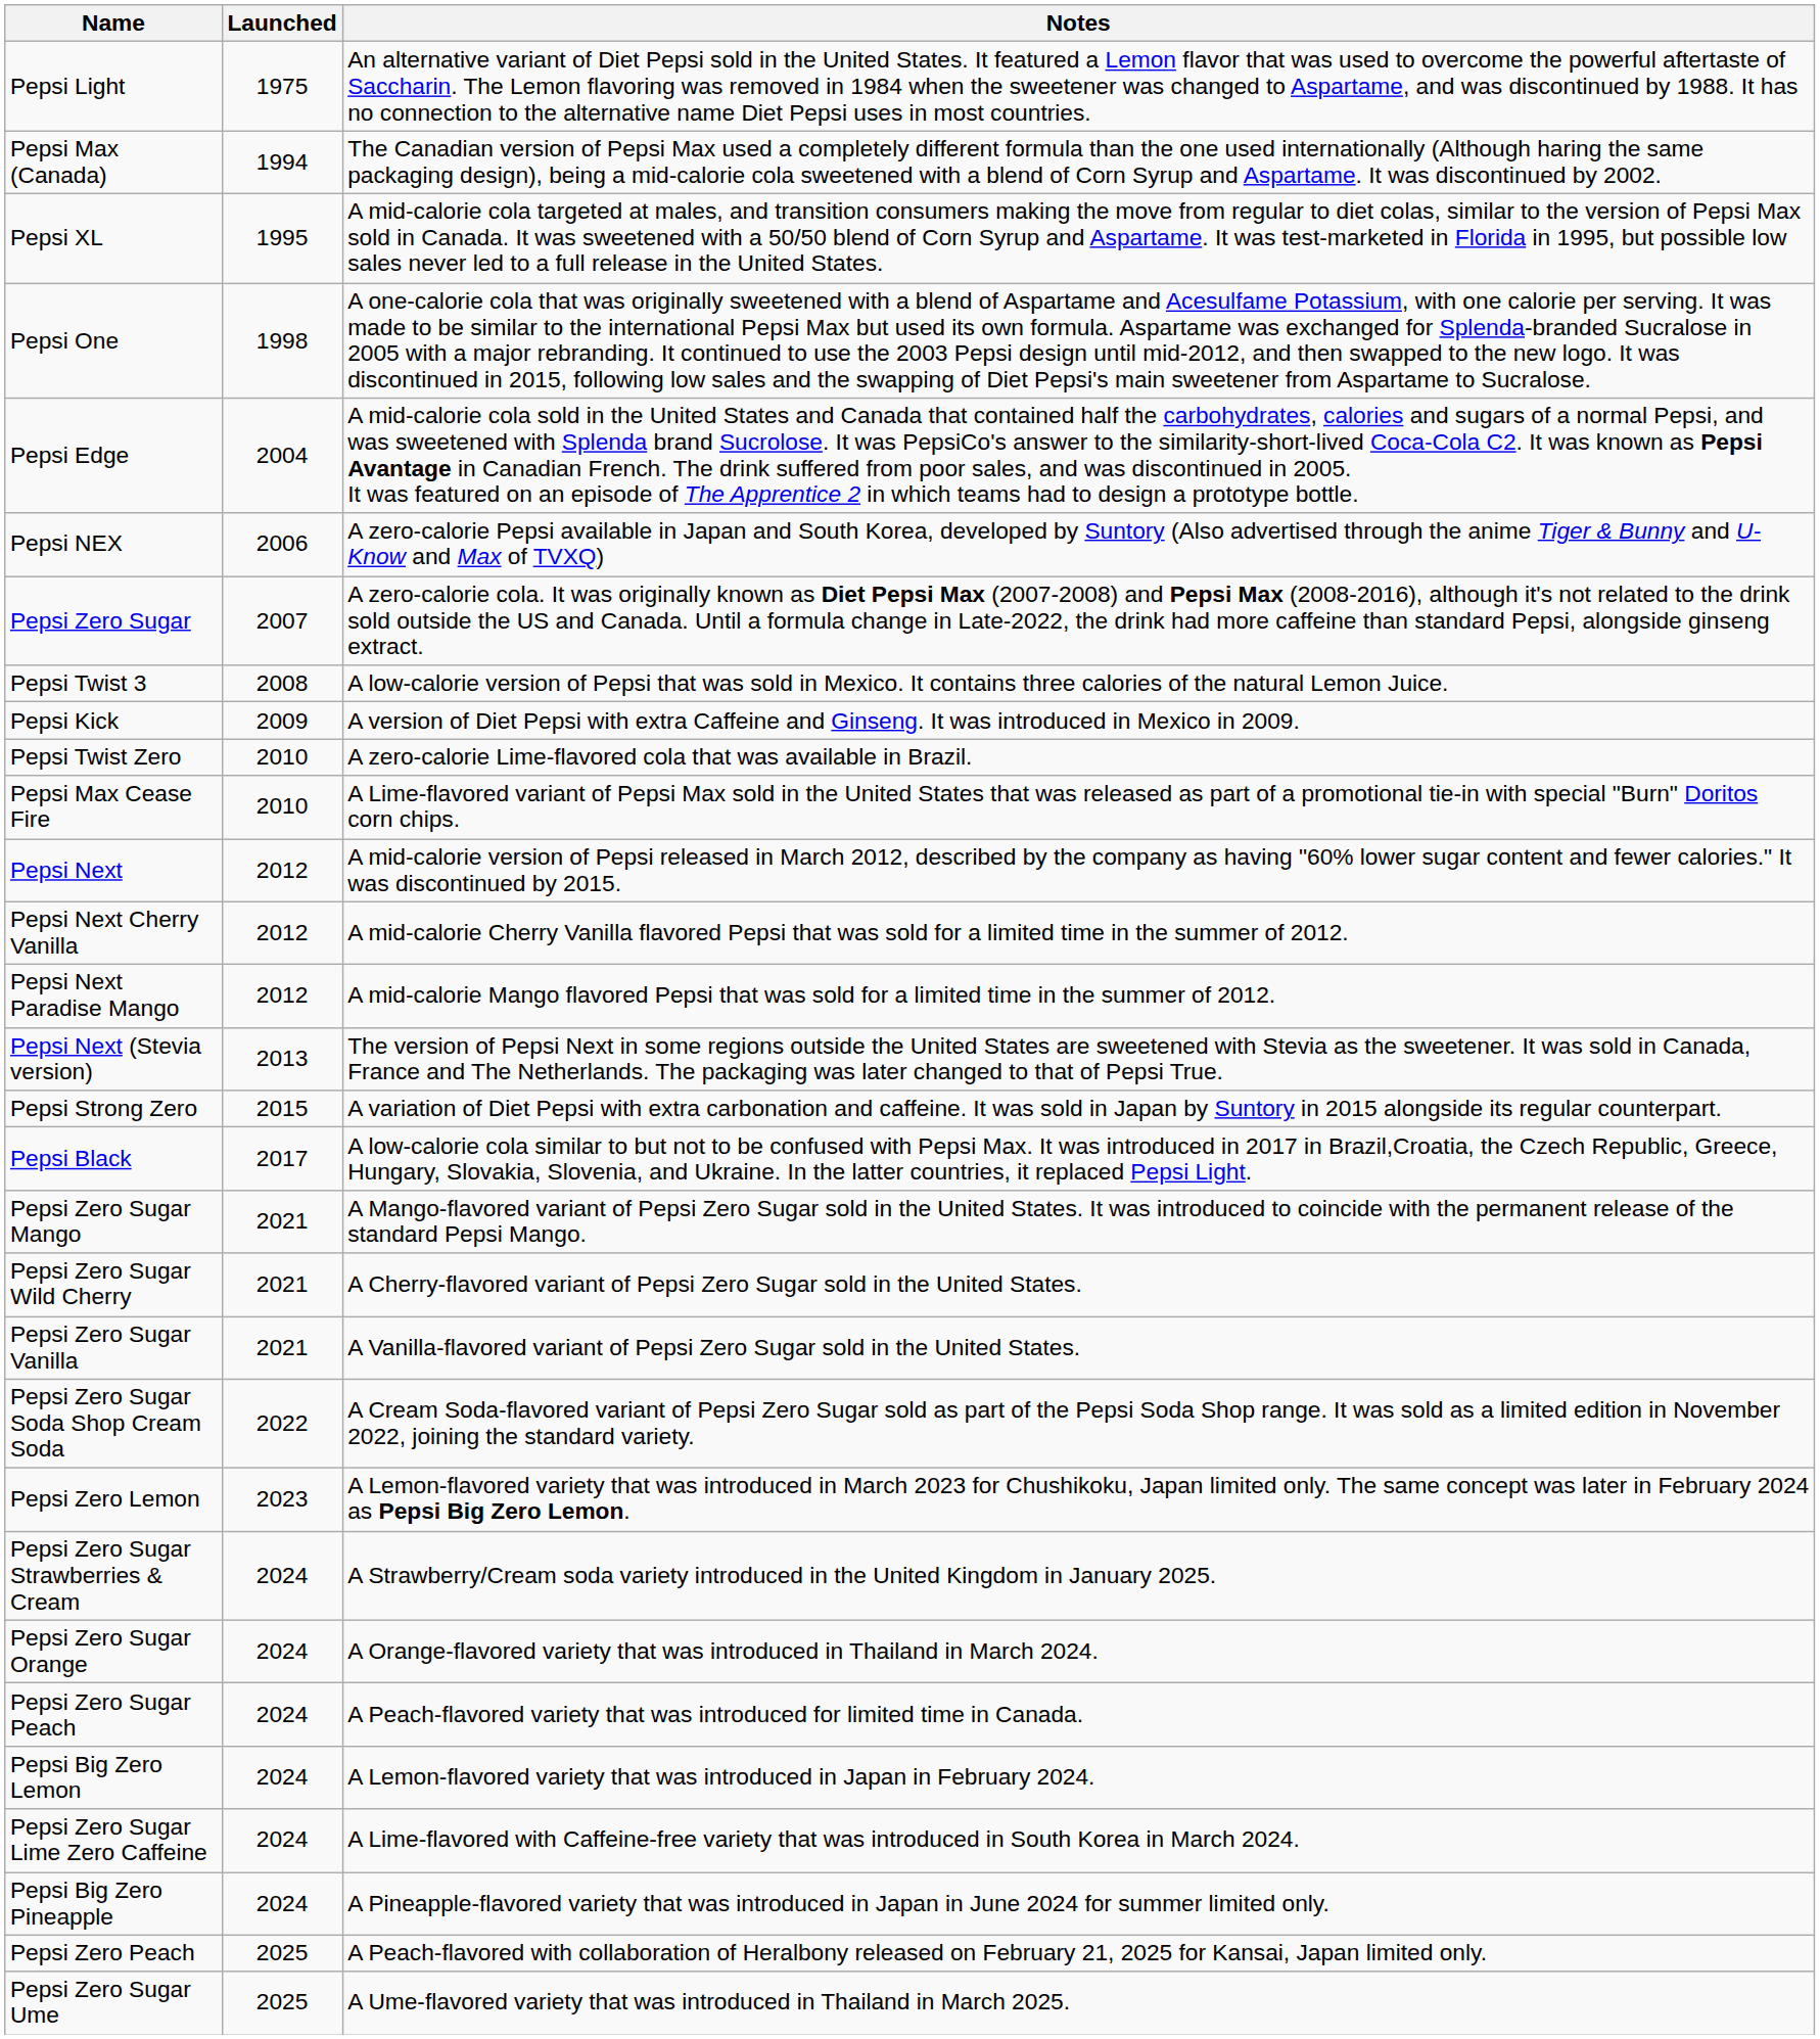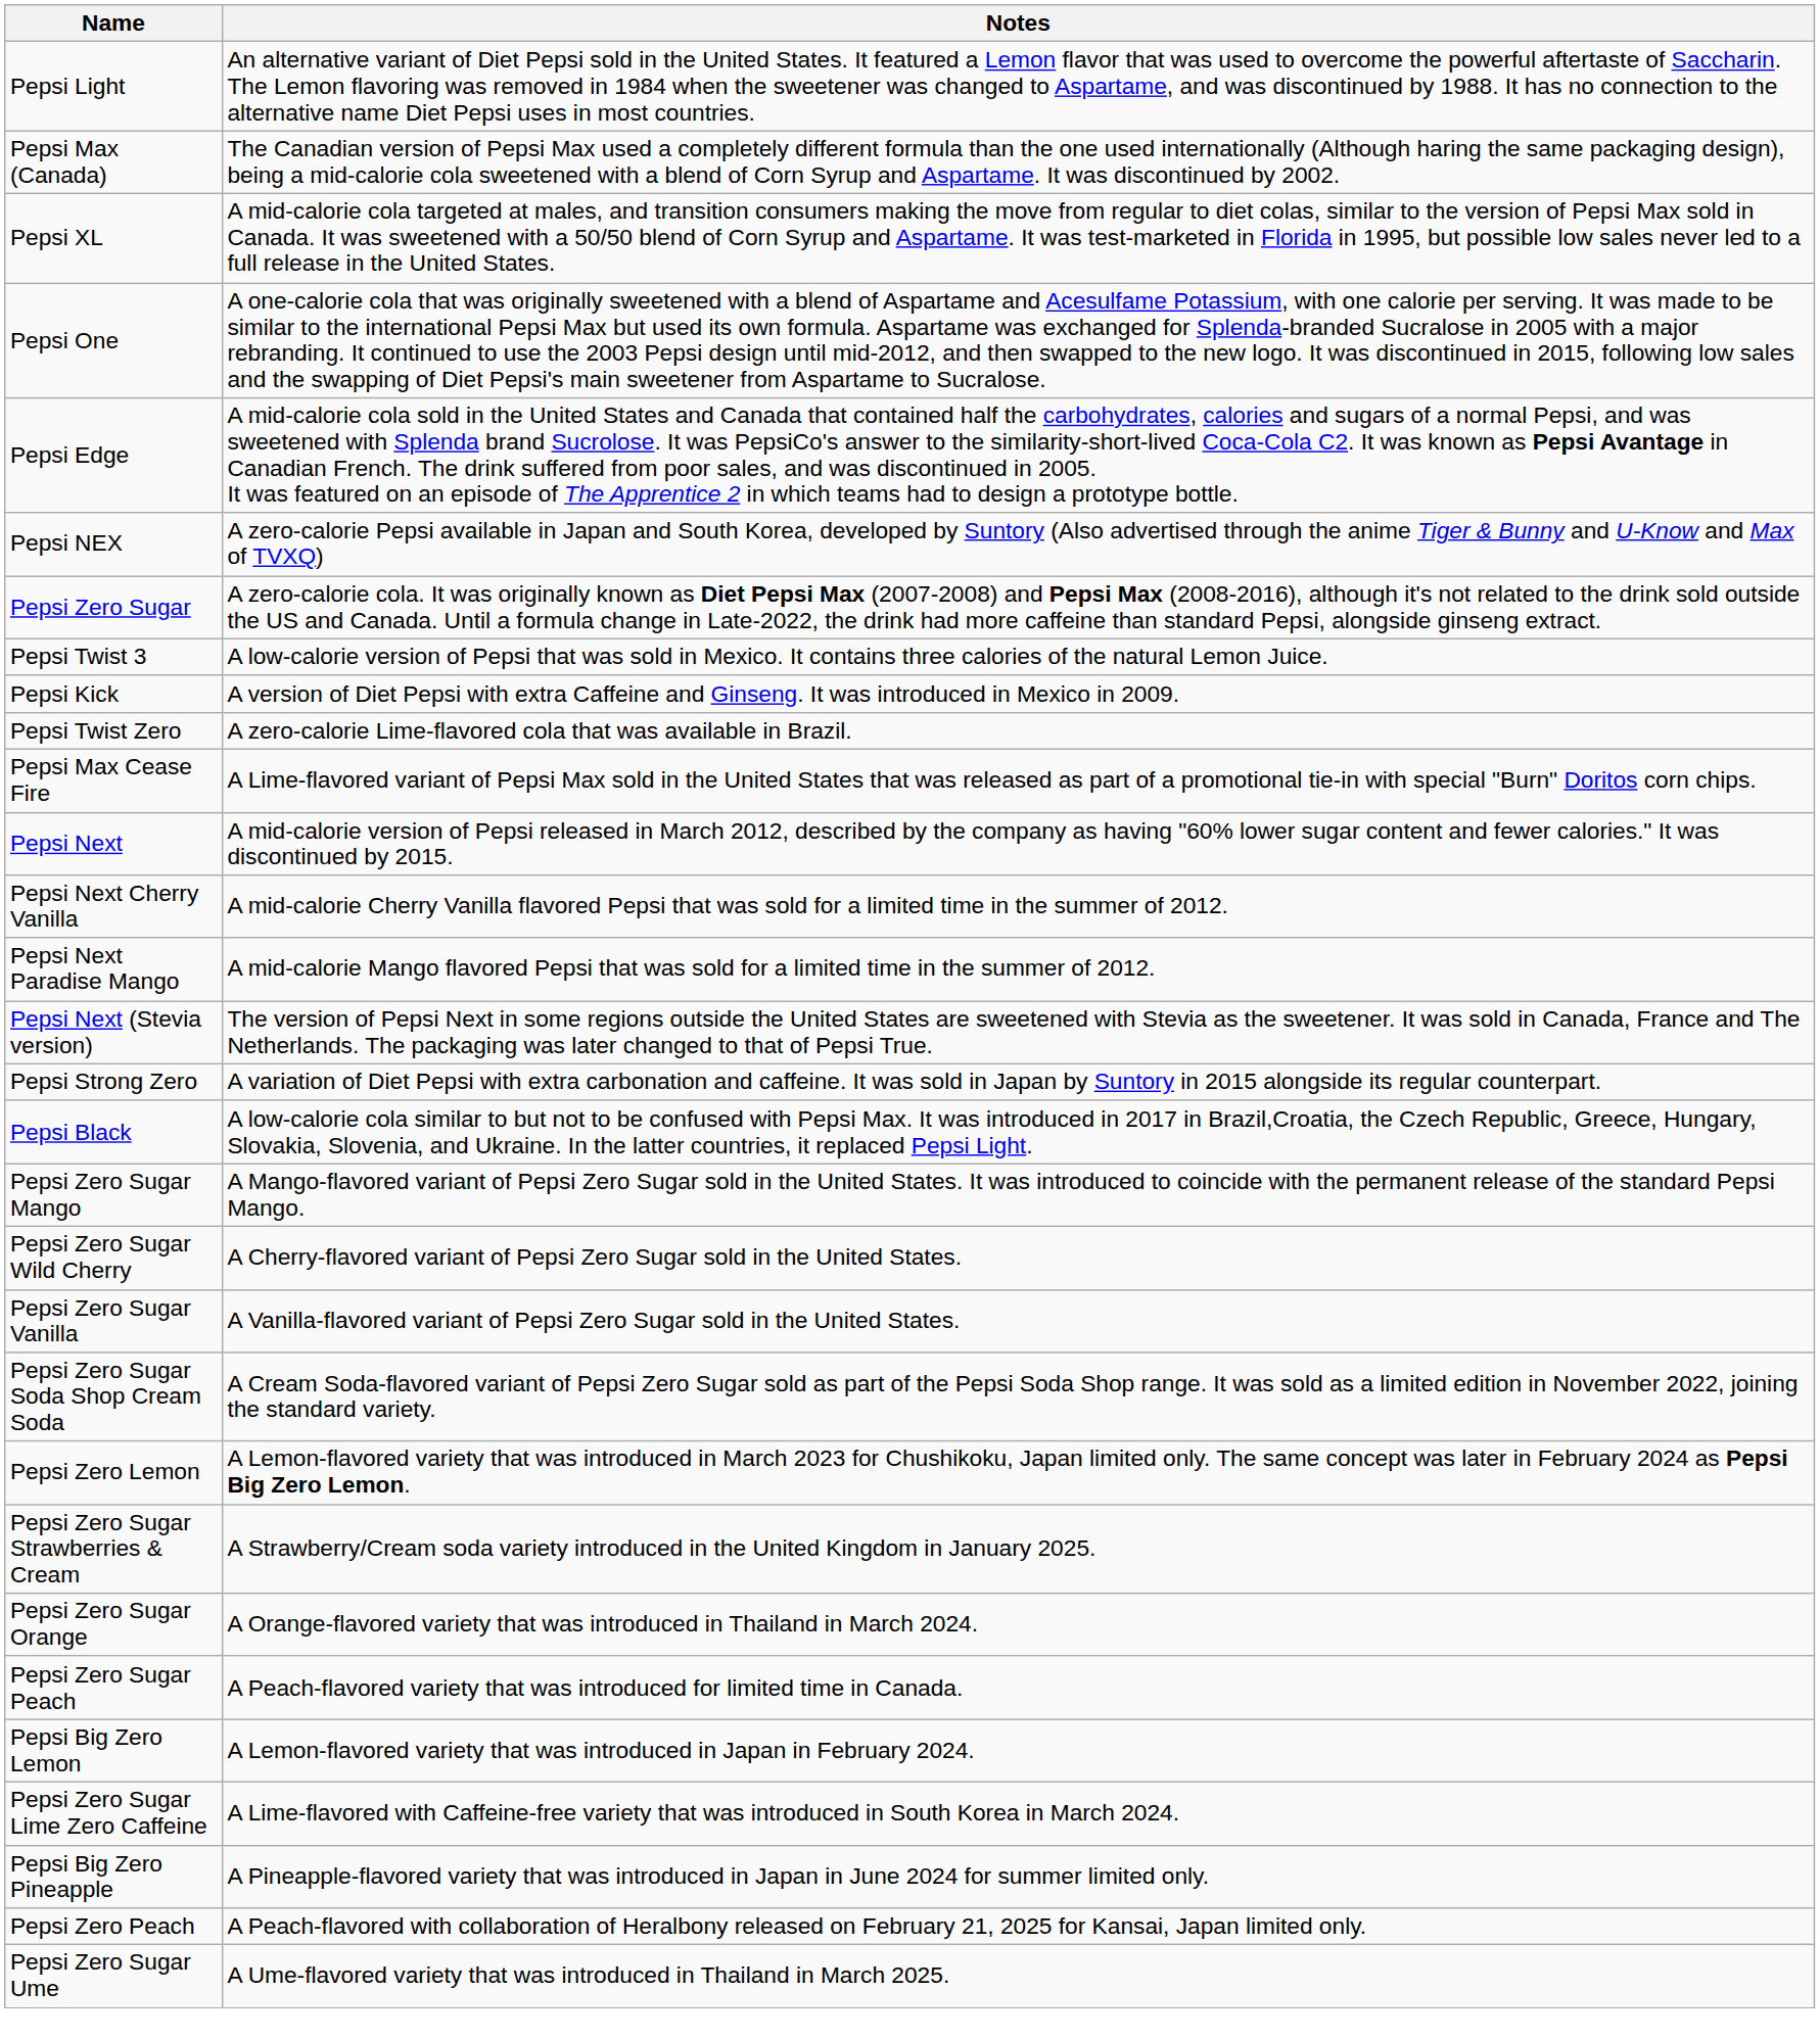- column: Launched | 1975 | 1994 | 1995 | 1998 | 2004 | 2006 | 2007 | 2008 | 2009 | 2010 | 2010 | 2012 | 2012 | 2012 | 2013 | 2015 | 2017 | 2021 | 2021 | 2021 | 2022 | 2023 | 2024 | 2024 | 2024 | 2024 | 2024 | 2024 | 2025 | 2025
